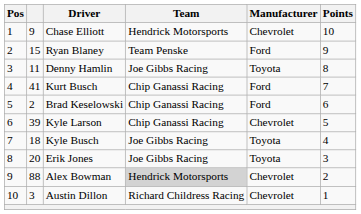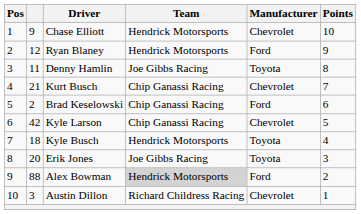Ryan Blaney | column 2: 15 -> 12
Ryan Blaney | Team: Team Penske -> Hendrick Motorsports
Kurt Busch | column 2: 41 -> 21
Kurt Busch | Manufacturer: Ford -> Chevrolet
Kyle Larson | column 2: 39 -> 42
Kyle Busch | Team: Joe Gibbs Racing -> Hendrick Motorsports
Alex Bowman | Manufacturer: Chevrolet -> Ford
